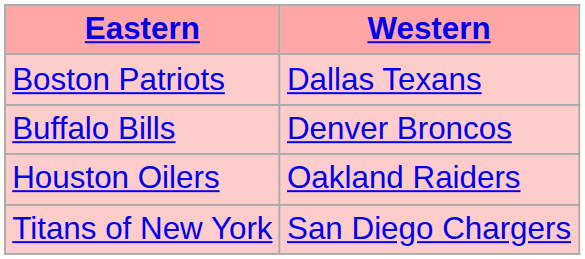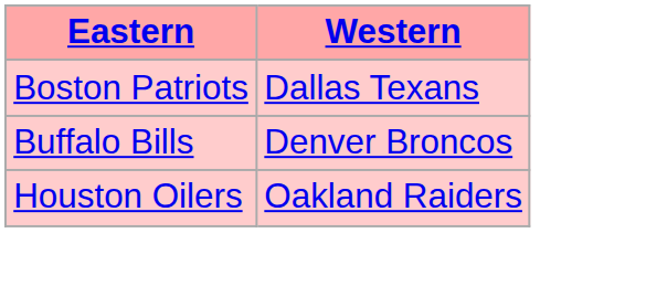- row: Titans of New York | San Diego Chargers
